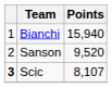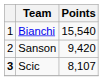Bianchi | Points: 15,940 -> 15,540
Sanson | Points: 9,520 -> 9,420
